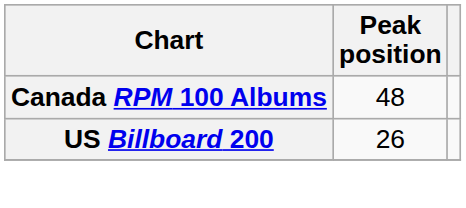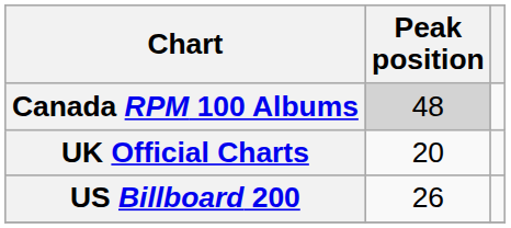Canada RPM 100 Albums | Peak position: no background -> lightgrey background
+ row: UK Official Charts | 20
